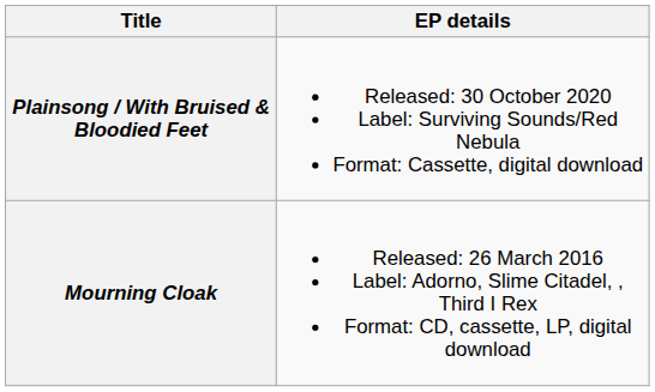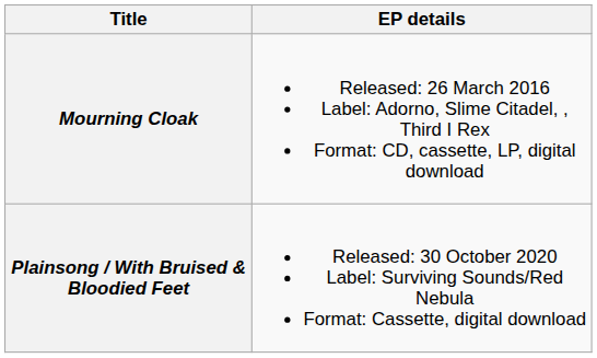rows swapped: Mourning Cloak <-> Plainsong / With Bruised & Bloodied Feet
